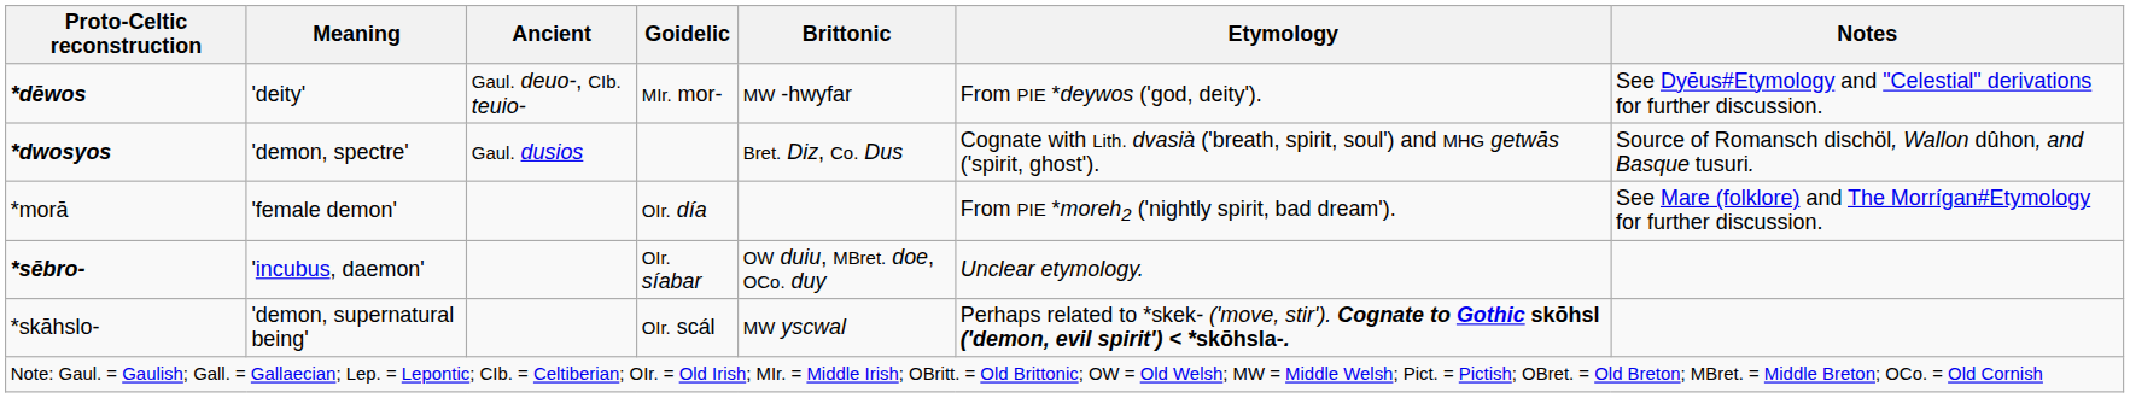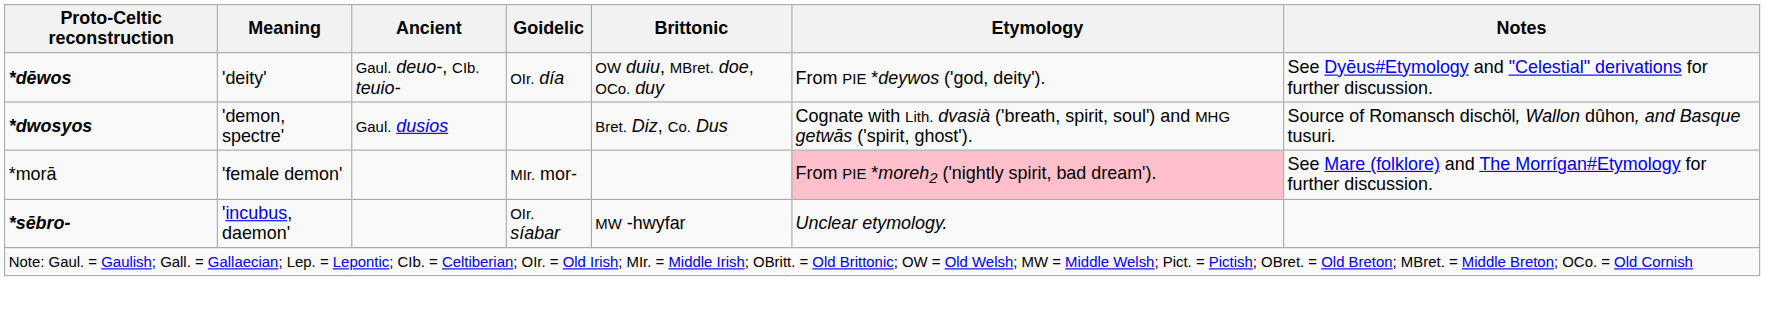*dēwos | Goidelic: MIr. mor- -> OIr. día
*dēwos | Brittonic: MW -hwyfar -> OW duiu, MBret. doe, OCo. duy
*morā | Goidelic: OIr. día -> MIr. mor-
*morā | Etymology: no background -> pink background
*sēbro- | Brittonic: OW duiu, MBret. doe, OCo. duy -> MW -hwyfar
- row: *skāhslo- | 'demon, supernatural being' | OIr. scál | MW yscwal | Perhaps related to *skek- ('move, stir'). Cognate to Gothic skōhsl ('demon, evil spirit') < *skōhsla-.
